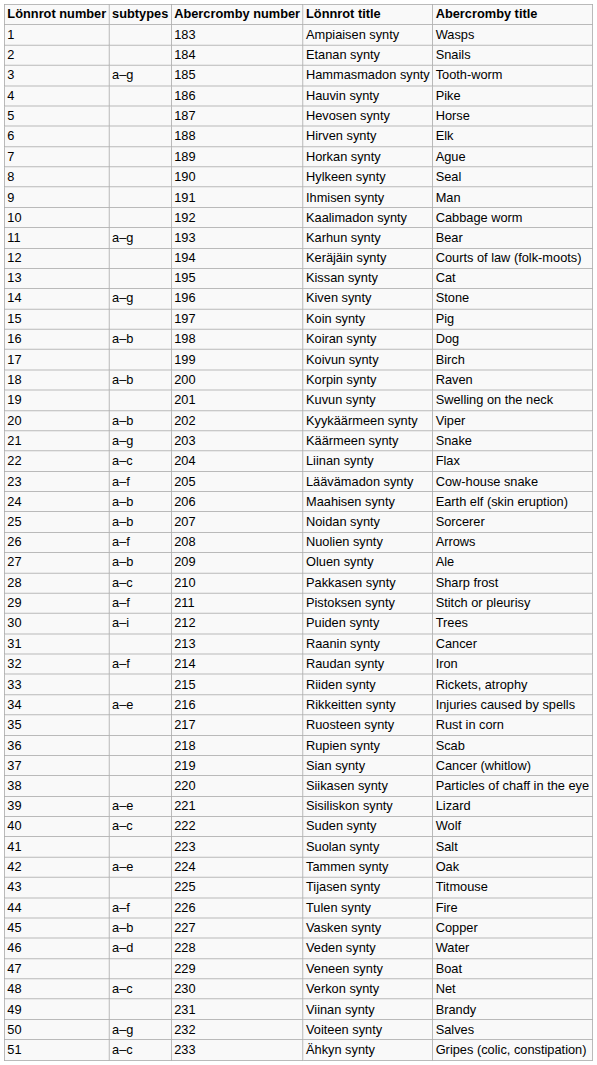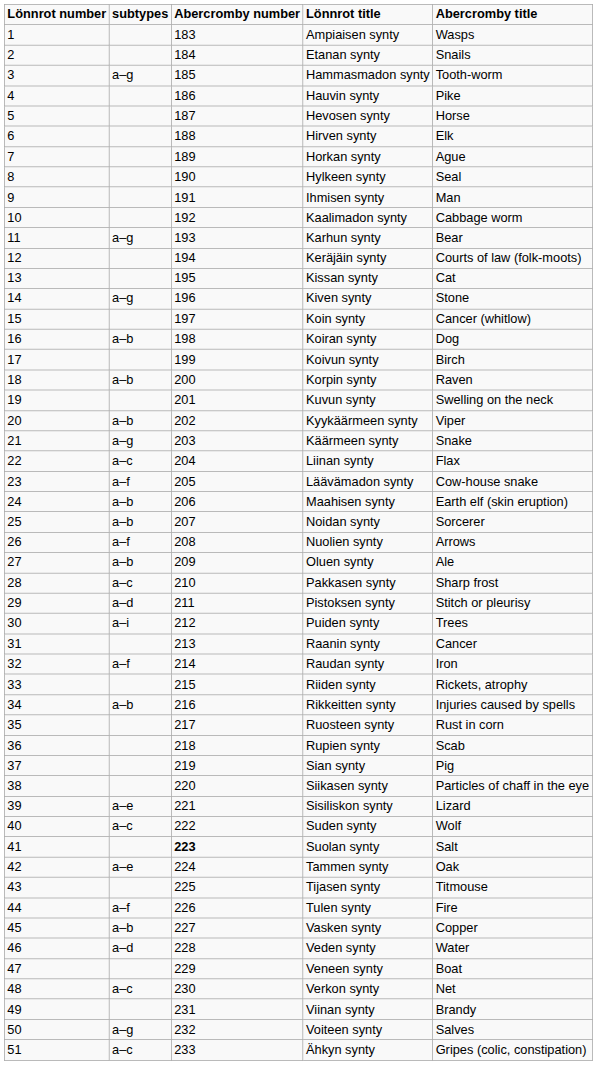Koin synty | Abercromby title: Pig -> Cancer (whitlow)
Pistoksen synty | subtypes: a–f -> a–d
Rikkeitten synty | subtypes: a–e -> a–b
Sian synty | Abercromby title: Cancer (whitlow) -> Pig
Suolan synty | Abercromby number: normal -> bold
